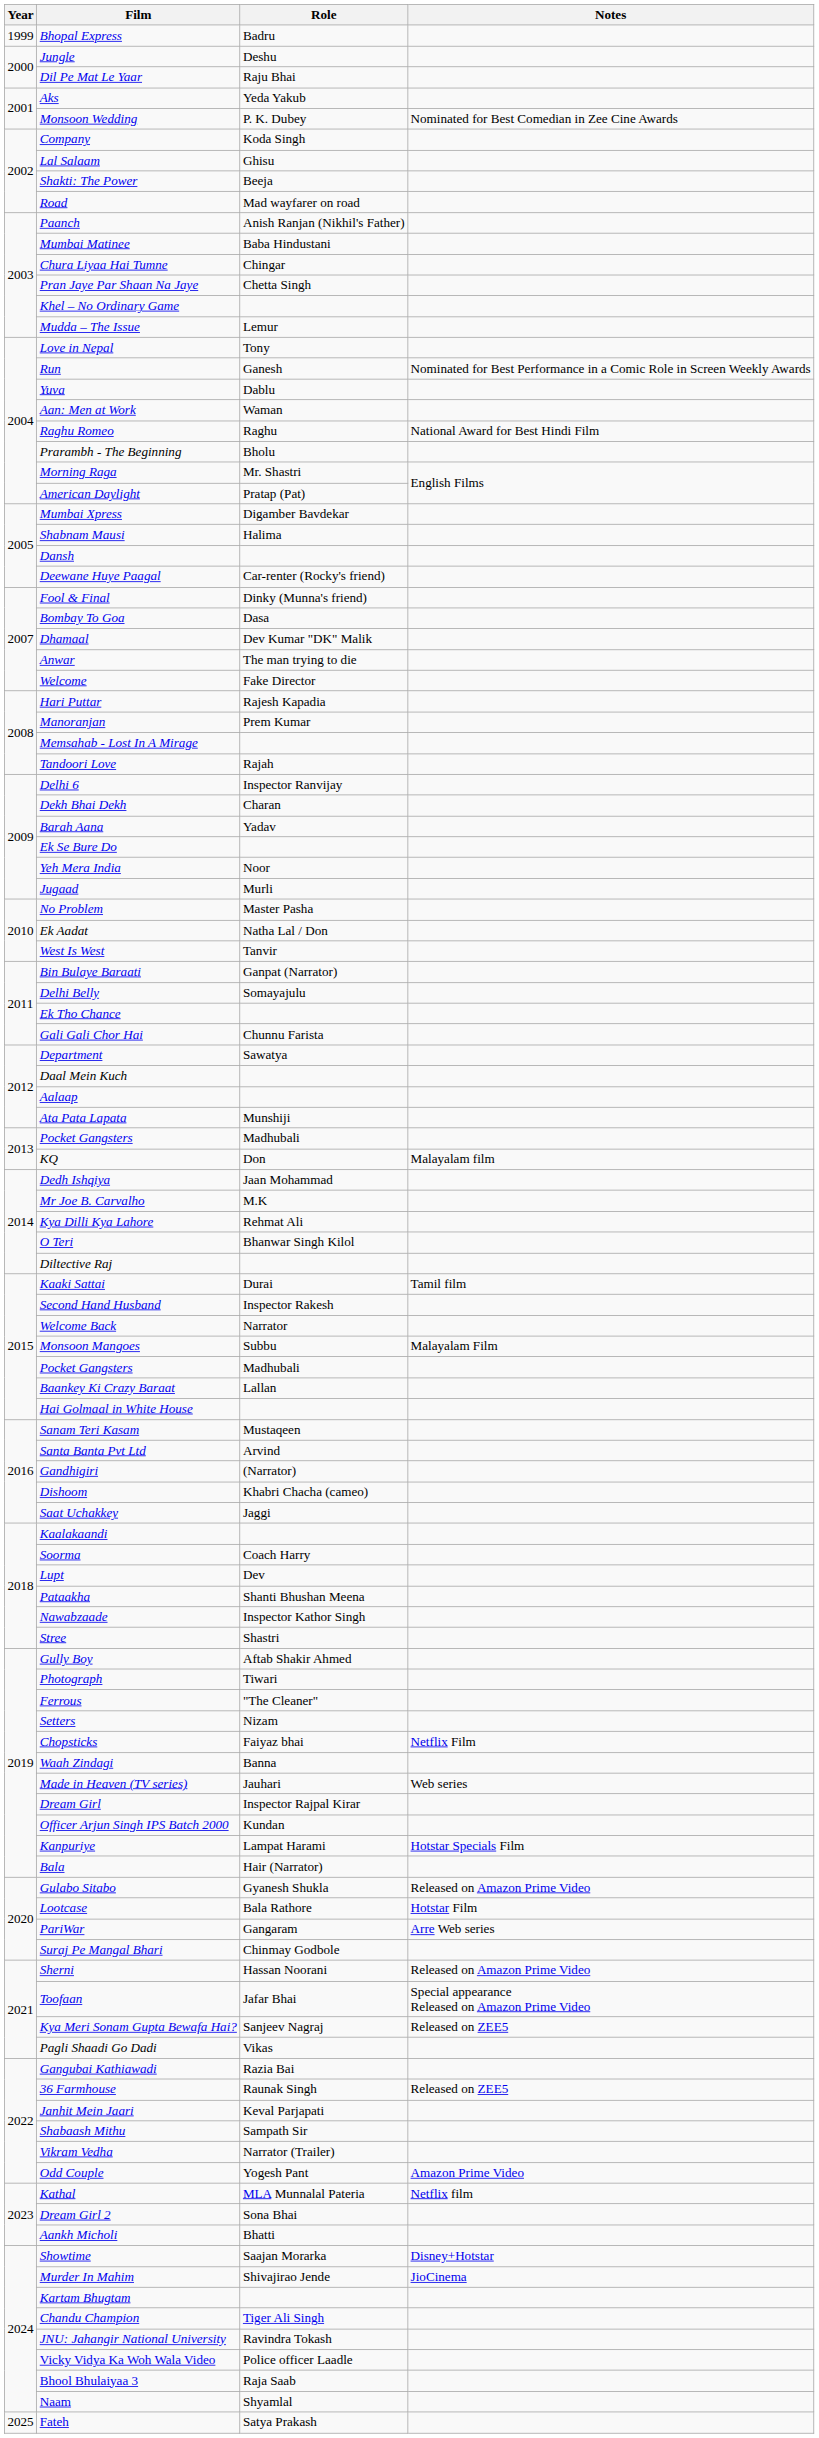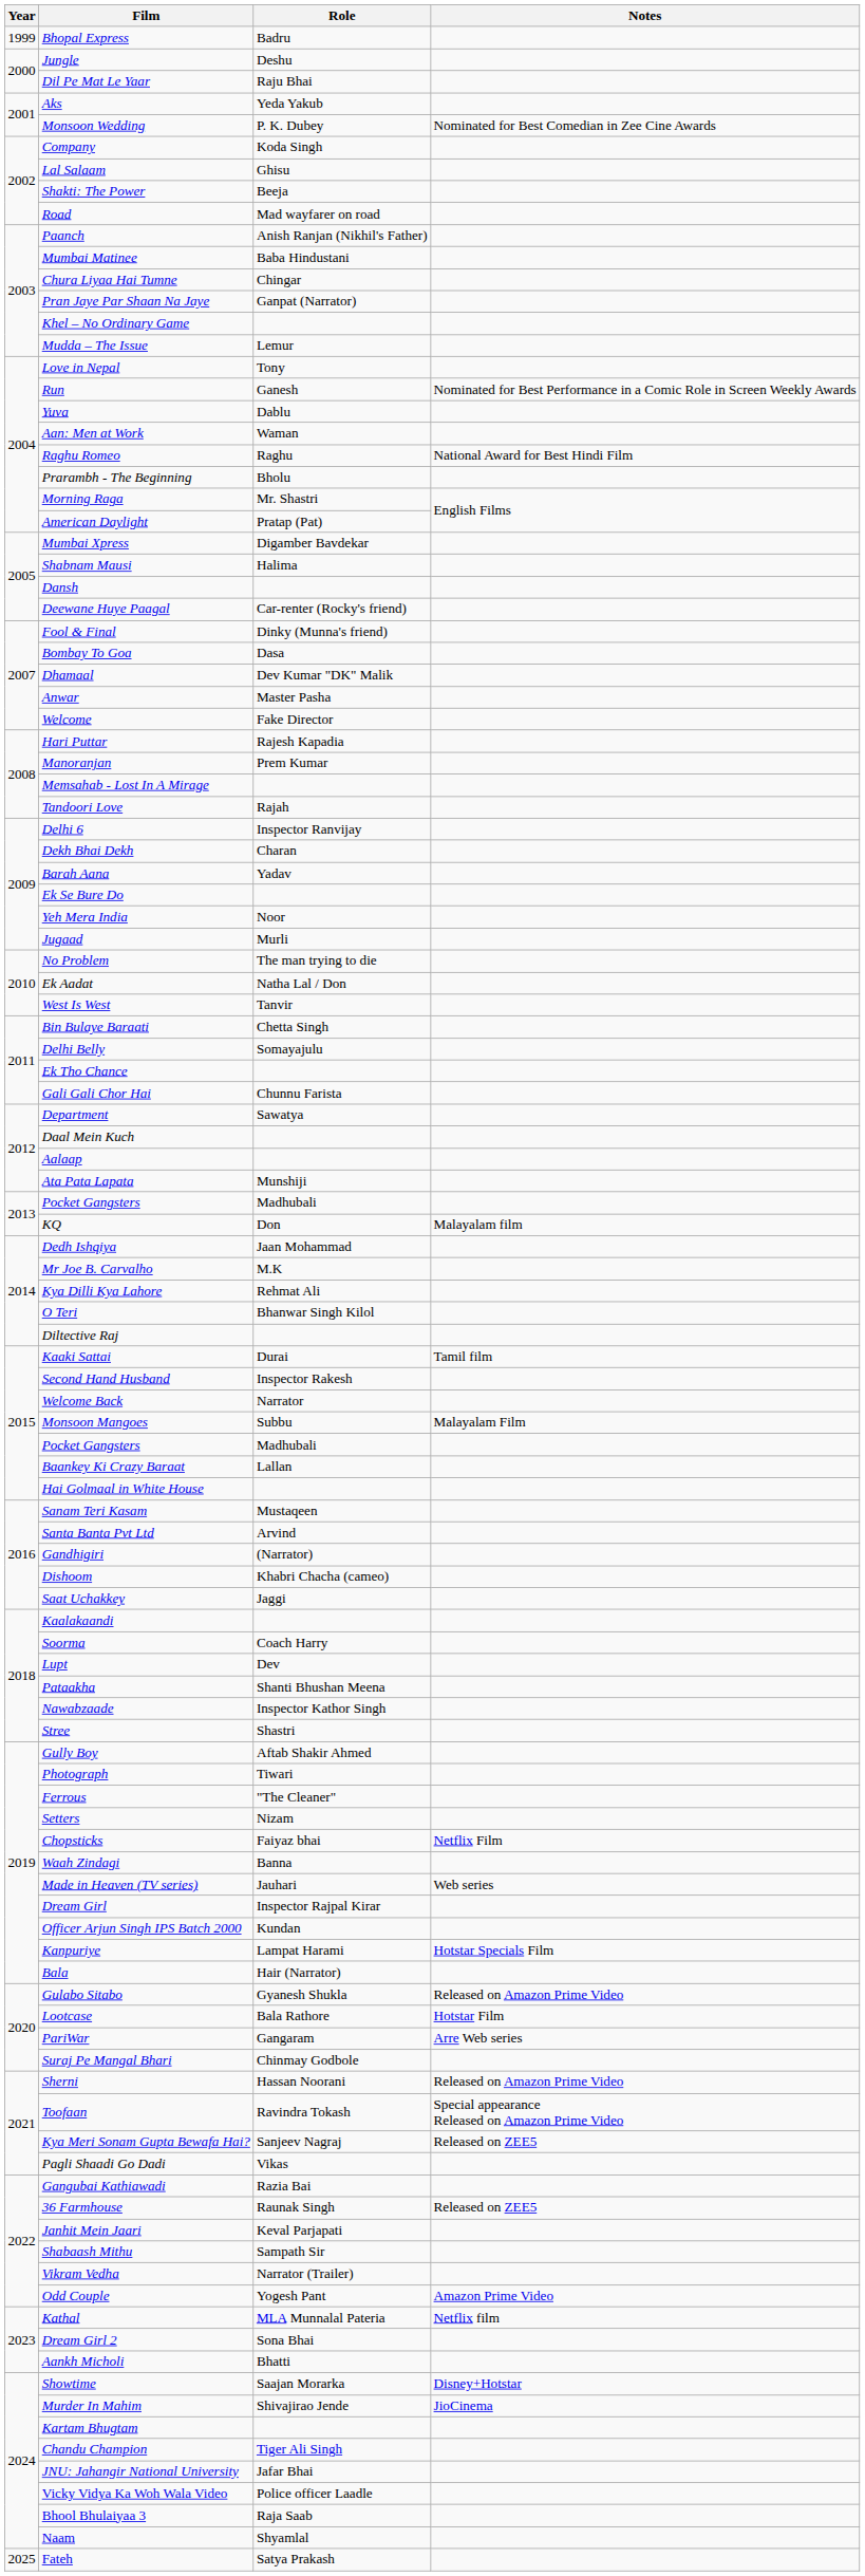Pran Jaye Par Shaan Na Jaye | Role: Chetta Singh -> Ganpat (Narrator)
Anwar | Role: The man trying to die -> Master Pasha
No Problem | Role: Master Pasha -> The man trying to die
Bin Bulaye Baraati | Role: Ganpat (Narrator) -> Chetta Singh
Toofaan | Role: Jafar Bhai -> Ravindra Tokash
JNU: Jahangir National University | Role: Ravindra Tokash -> Jafar Bhai
